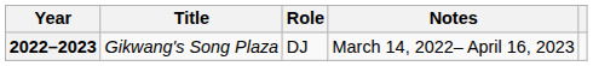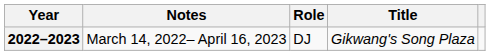columns swapped: Title <-> Notes
